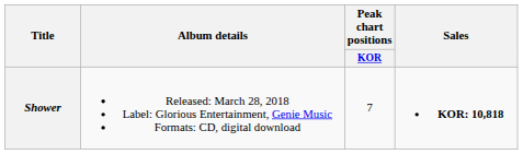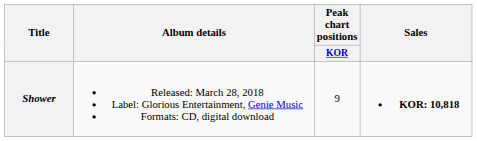Shower | Peak chart positions / KOR: 7 -> 9
